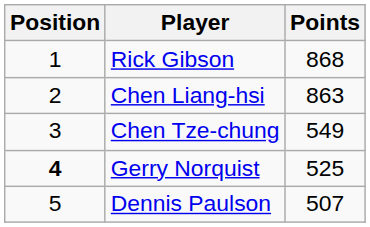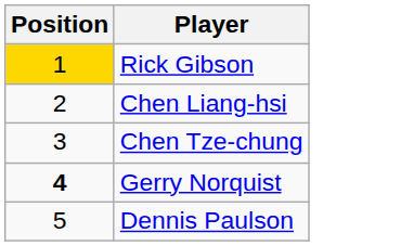- column: Points | 868 | 863 | 549 | 525 | 507
Rick Gibson | Position: no background -> gold background
